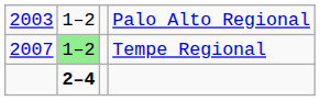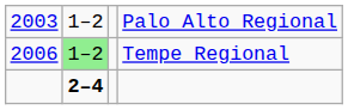Tempe Regional | column 1: 2007 -> 2006
